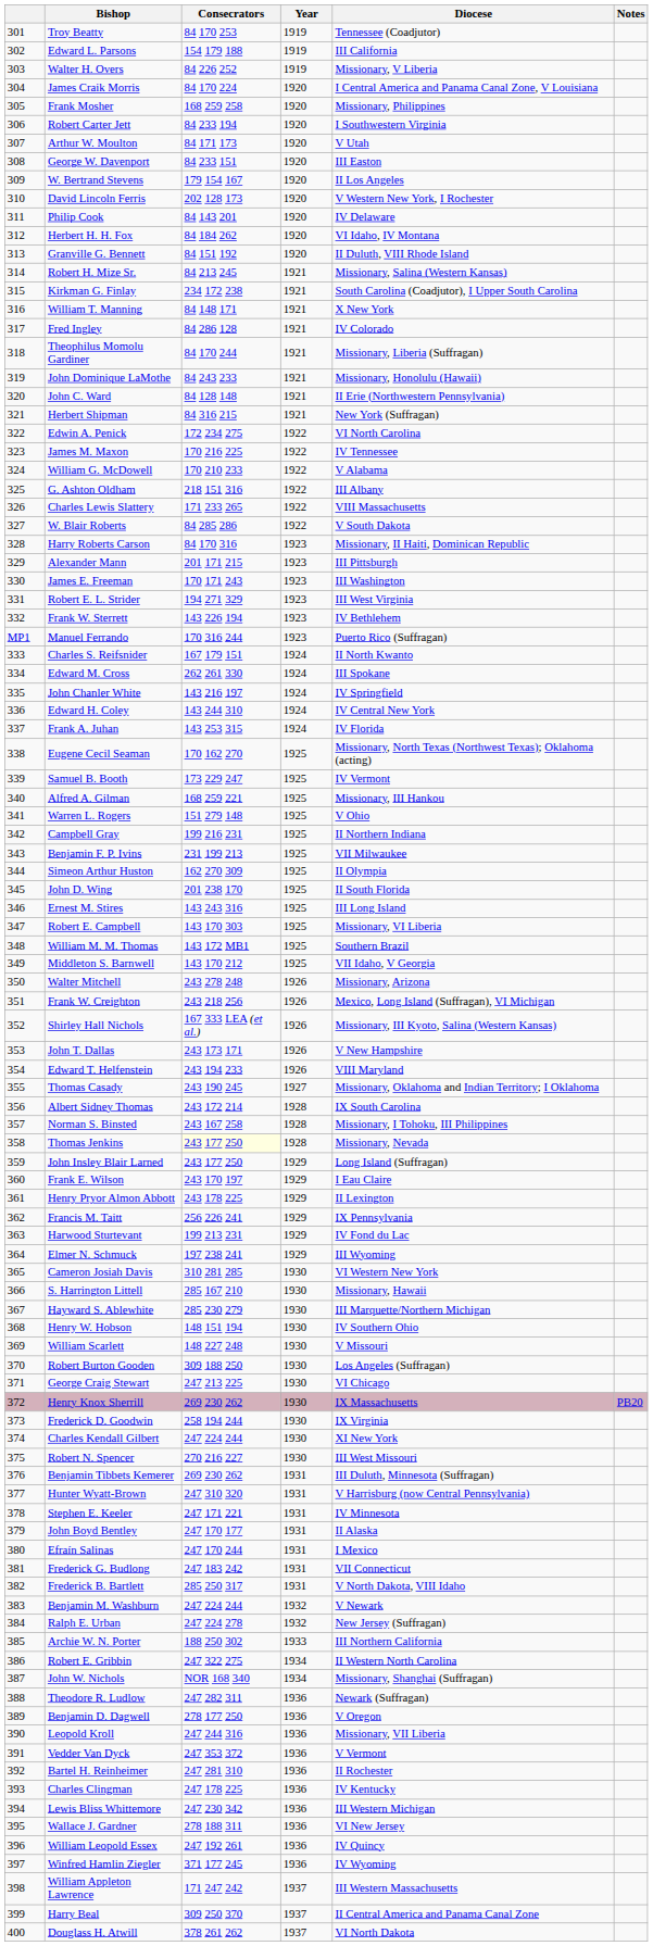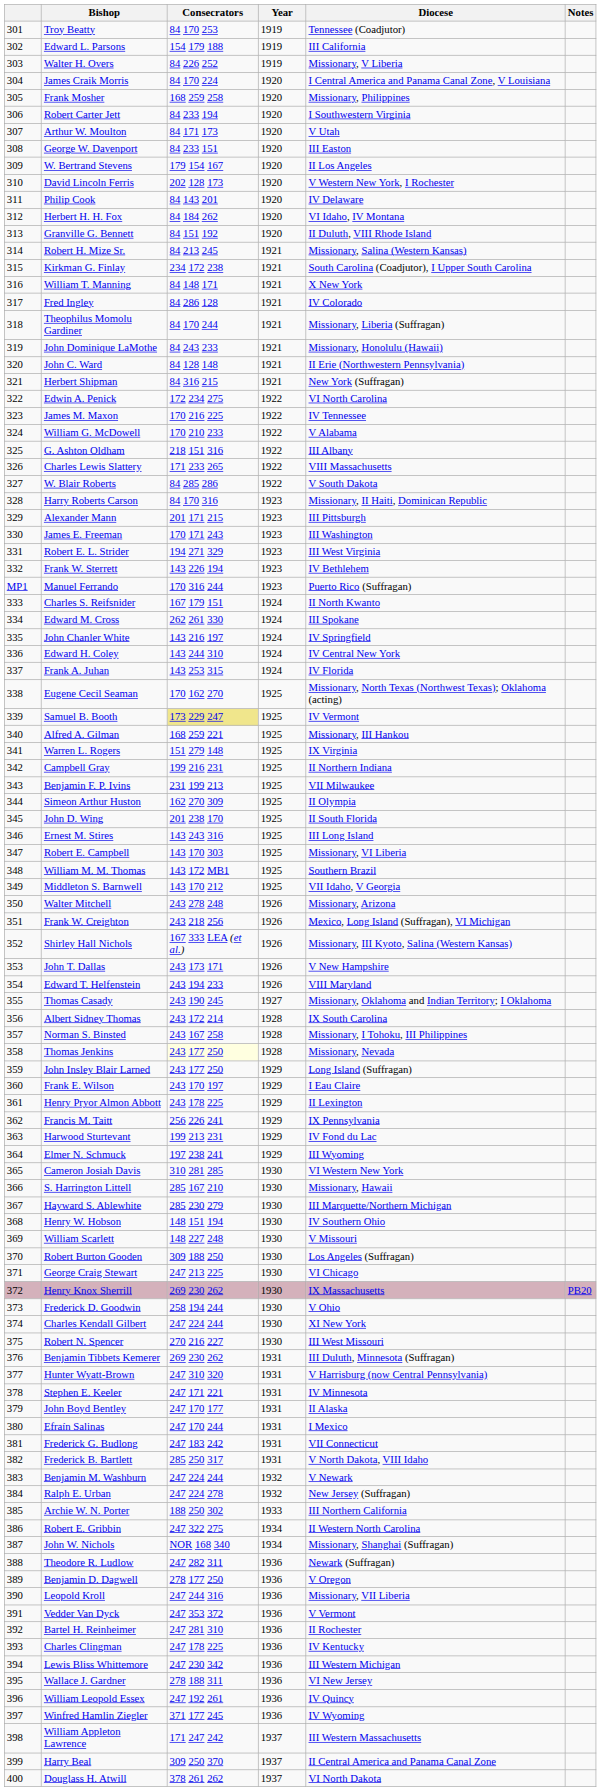Samuel B. Booth | Consecrators: no background -> khaki background
Warren L. Rogers | Diocese: V Ohio -> IX Virginia
Frederick D. Goodwin | Diocese: IX Virginia -> V Ohio
